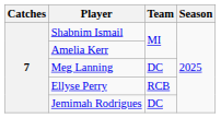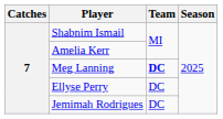Meg Lanning | Team: normal -> bold
Ellyse Perry | Team: RCB -> DC
